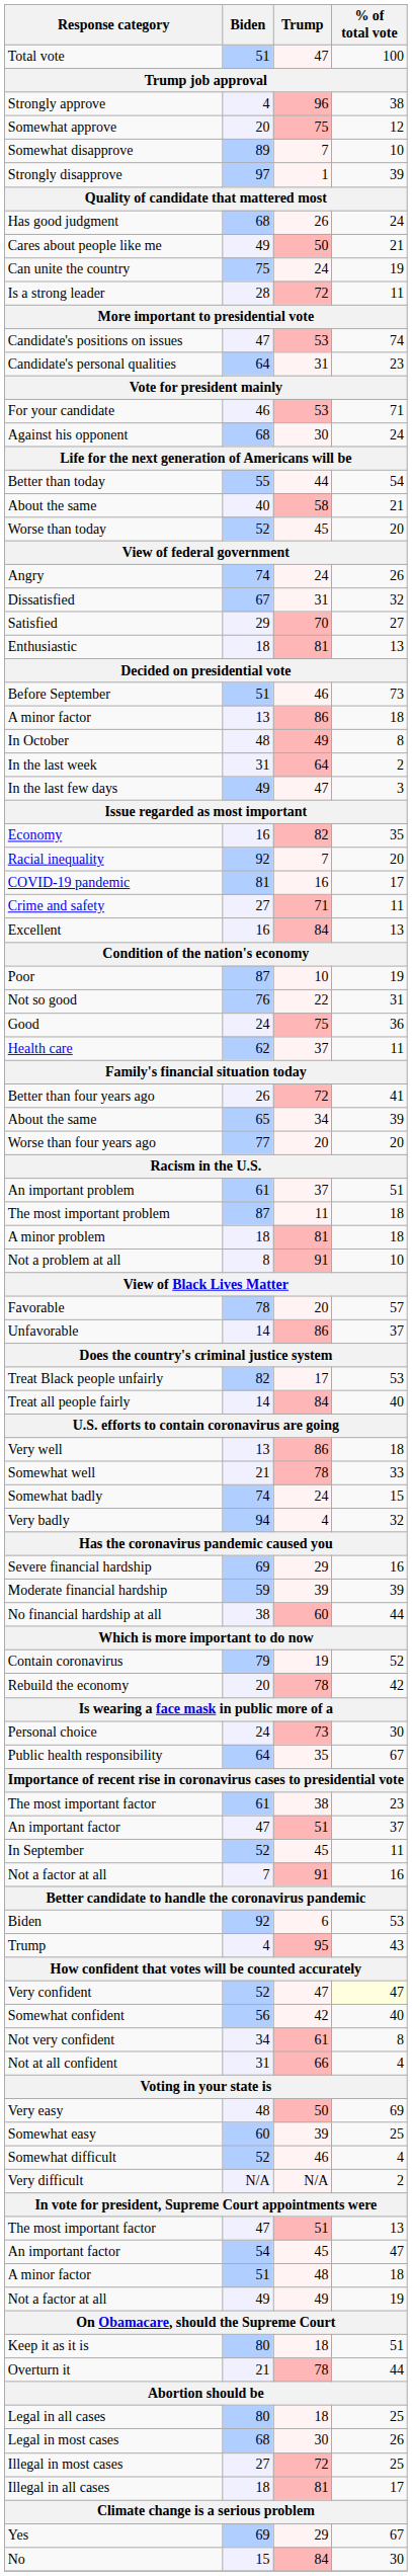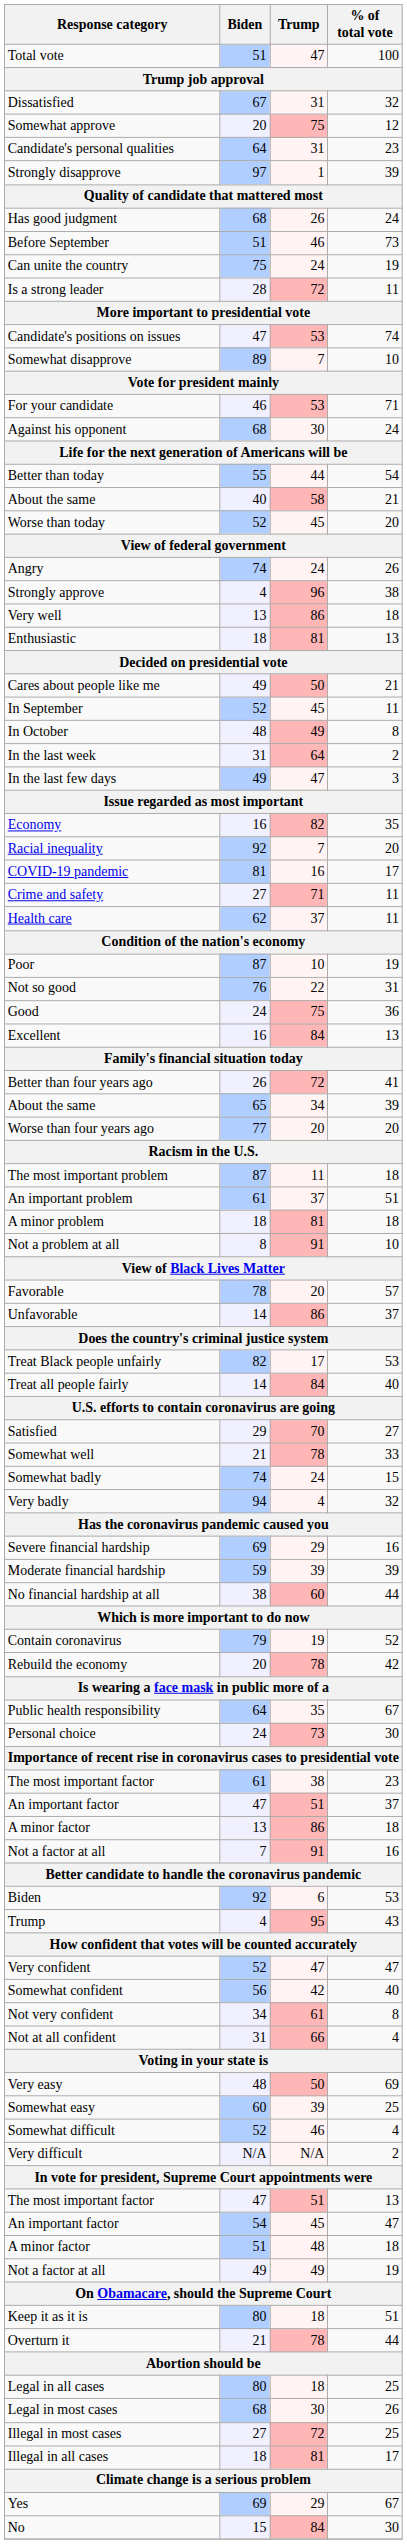rows swapped: Strongly approve <-> Dissatisfied
rows swapped: Somewhat disapprove <-> Candidate's personal qualities
rows swapped: Cares about people like me <-> Before September
rows swapped: Satisfied <-> Very well
rows swapped: In September <-> A minor factor / 13
rows swapped: Health care <-> Excellent
rows swapped: The most important problem <-> An important problem
rows swapped: Public health responsibility <-> Personal choice
Very confident | % of total vote: lightyellow background -> no background
